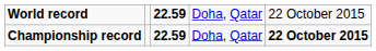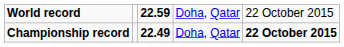Championship record | column 3: 22.59 -> 22.49
